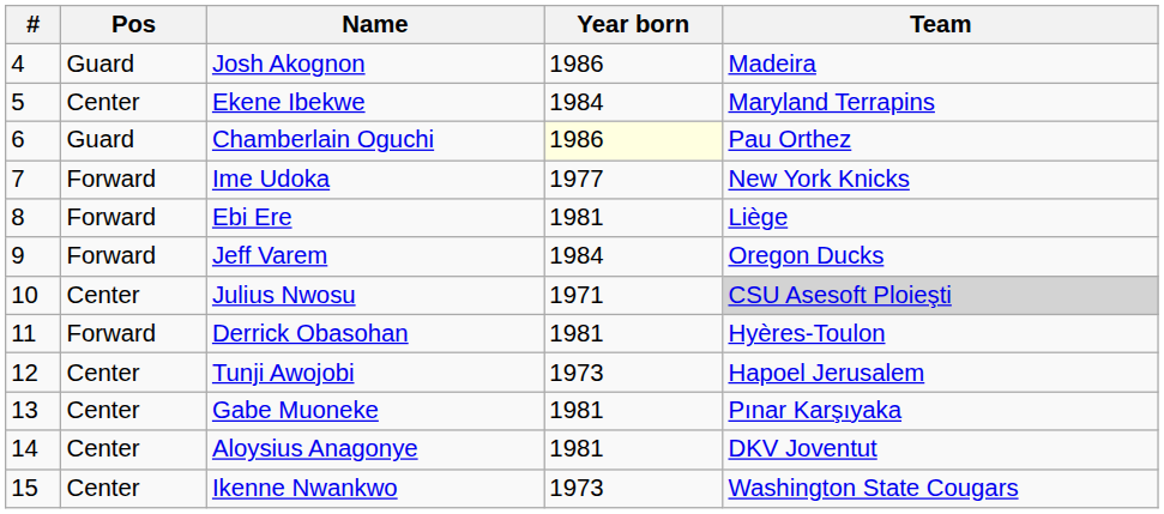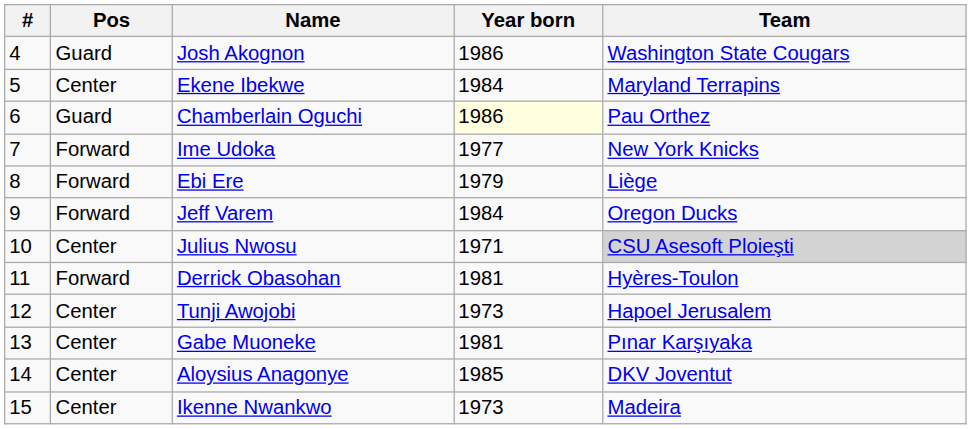Josh Akognon | Team: Madeira -> Washington State Cougars
Ebi Ere | Year born: 1981 -> 1979
Aloysius Anagonye | Year born: 1981 -> 1985
Ikenne Nwankwo | Team: Washington State Cougars -> Madeira
